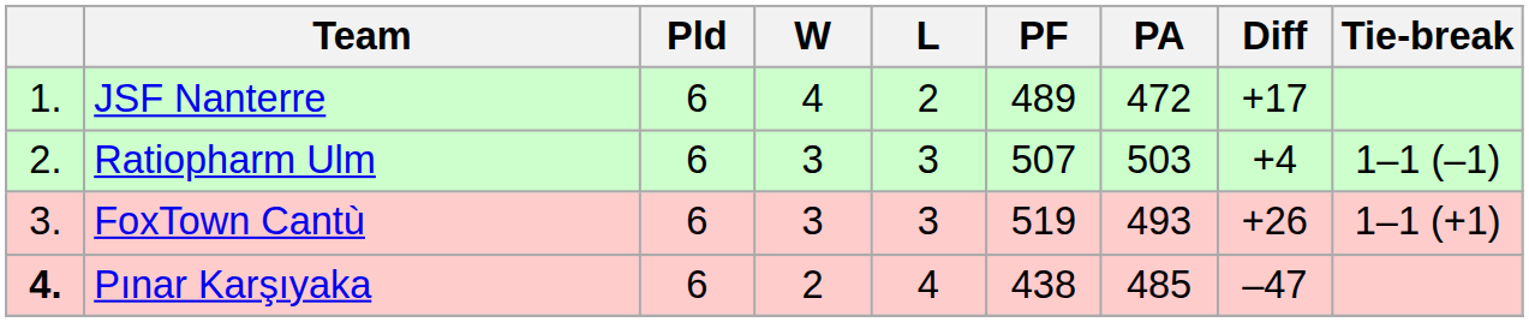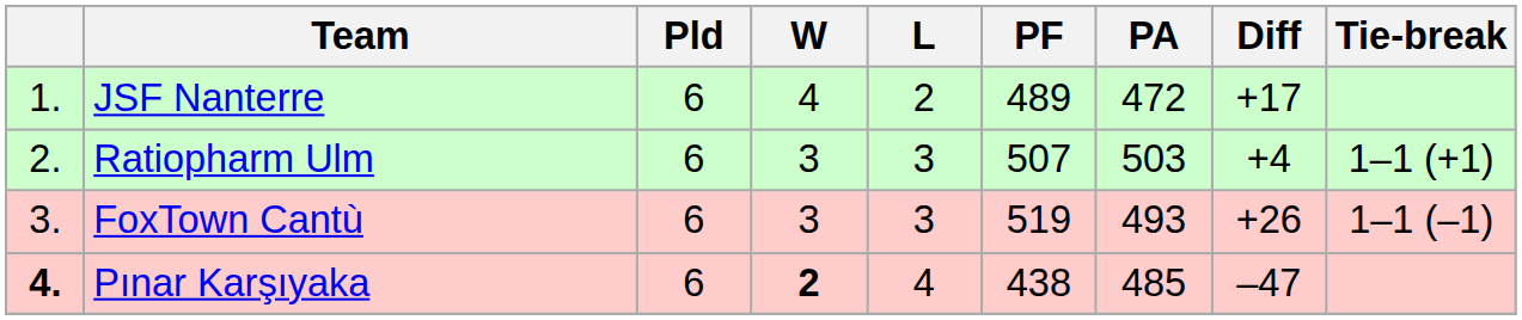Ratiopharm Ulm | Tie-break: 1–1 (–1) -> 1–1 (+1)
FoxTown Cantù | Tie-break: 1–1 (+1) -> 1–1 (–1)
Pınar Karşıyaka | W: normal -> bold
